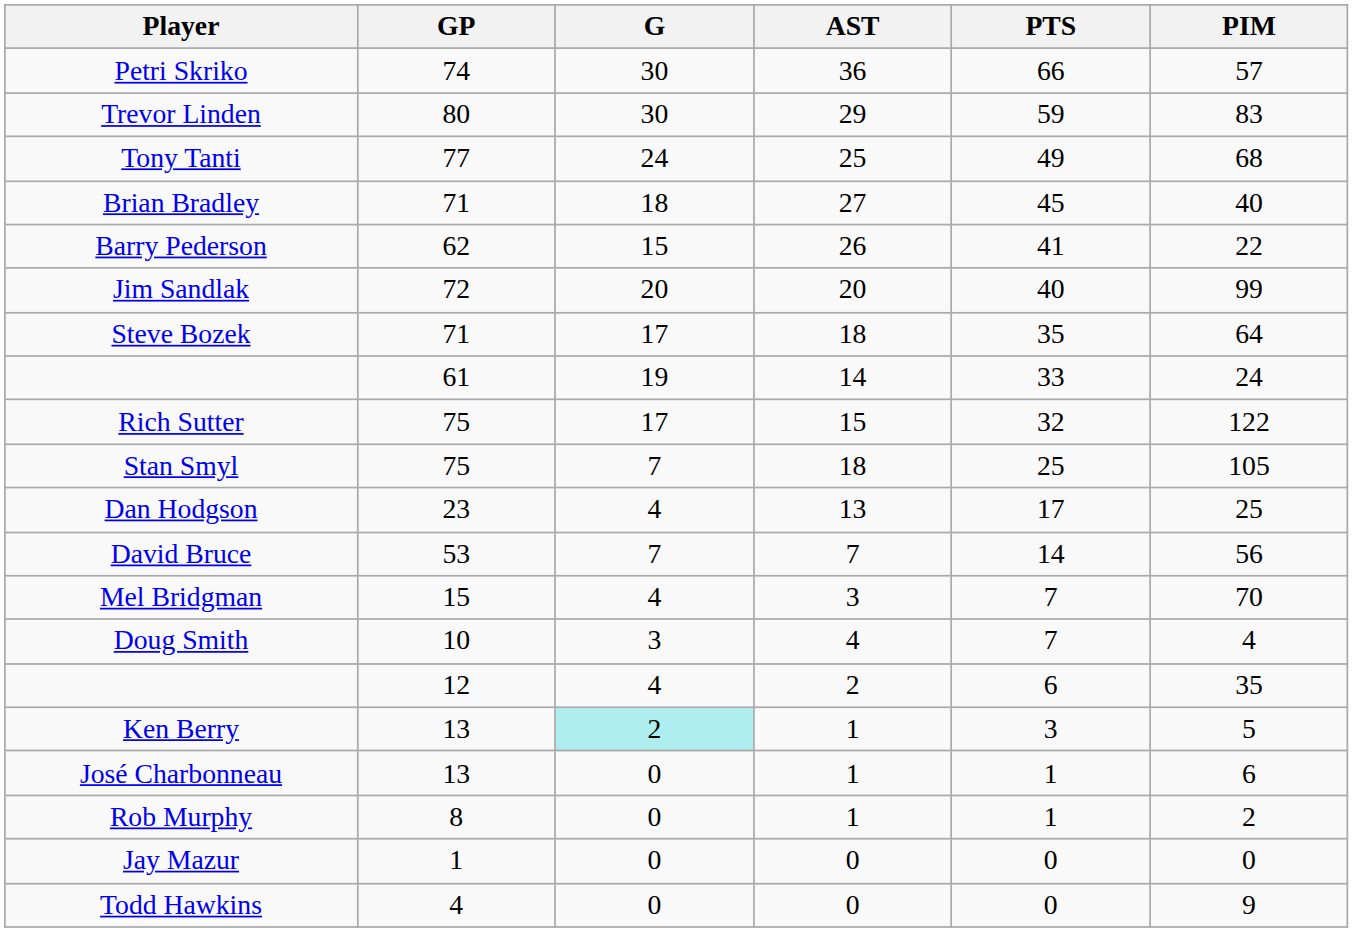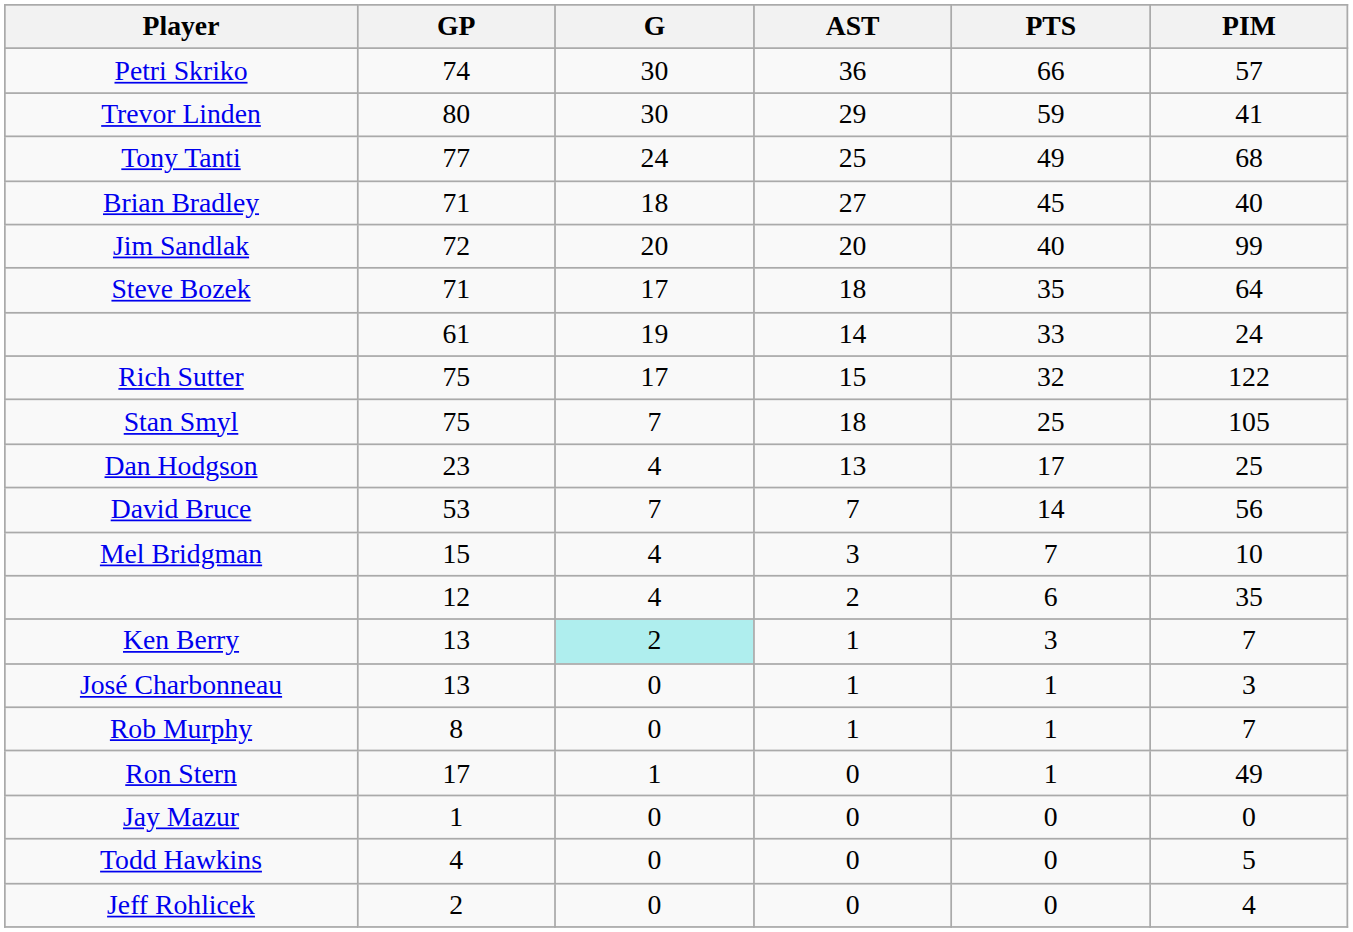Trevor Linden | PIM: 83 -> 41
- row: Barry Pederson | 62 | 15 | 26 | 41 | 22
Mel Bridgman | PIM: 70 -> 10
- row: Doug Smith | 10 | 3 | 4 | 7 | 4
Ken Berry | PIM: 5 -> 7
José Charbonneau | PIM: 6 -> 3
Rob Murphy | PIM: 2 -> 7
+ row: Ron Stern | 17 | 1 | 0 | 1 | 49
Todd Hawkins | PIM: 9 -> 5
+ row: Jeff Rohlicek | 2 | 0 | 0 | 0 | 4
